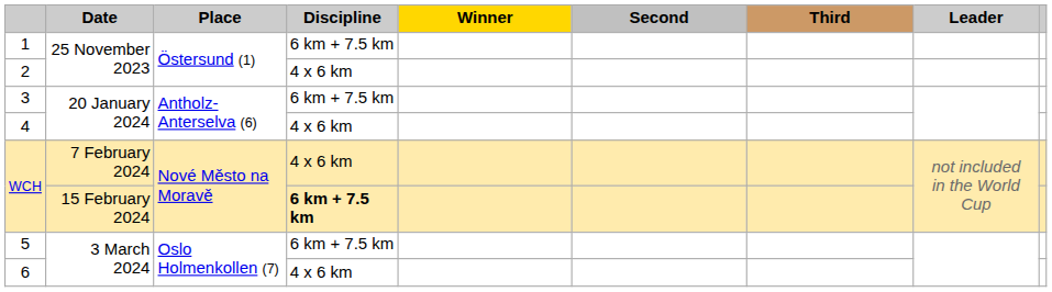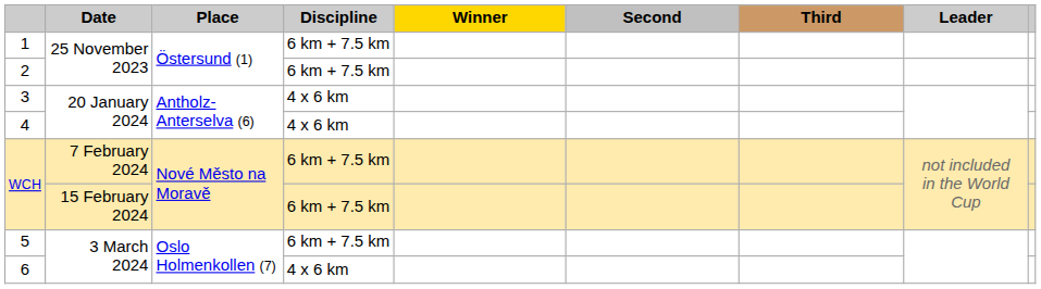2 | Discipline: 4 x 6 km -> 6 km + 7.5 km
3 | Discipline: 6 km + 7.5 km -> 4 x 6 km
WCH / 7 February 2024 | Discipline: 4 x 6 km -> 6 km + 7.5 km
WCH / 15 February 2024 | Discipline: bold -> normal
